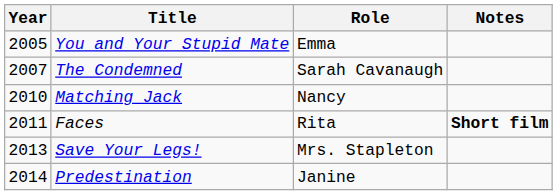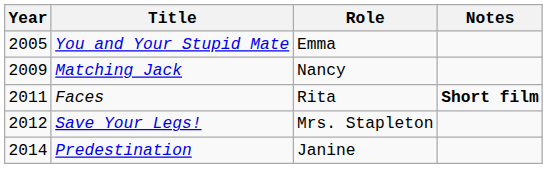- row: 2007 | The Condemned | Sarah Cavanaugh
Matching Jack | Year: 2010 -> 2009
Save Your Legs! | Year: 2013 -> 2012
